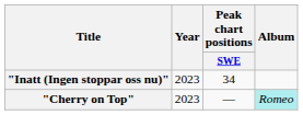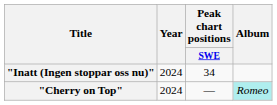"Inatt (Ingen stoppar oss nu)" | Year: 2023 -> 2024
"Cherry on Top" | Year: 2023 -> 2024
